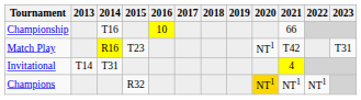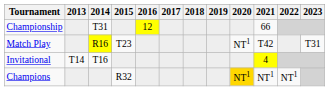Championship | 2014: T16 -> T31
Championship | 2016: 10 -> 12
Invitational | 2014: T31 -> T16
